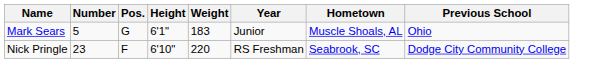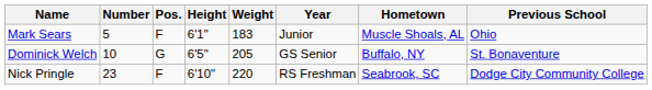Mark Sears | Pos.: G -> F
+ row: Dominick Welch | 10 | G | 6'5" | 205 | GS Senior | Buffalo, NY | St. Bonaventure
